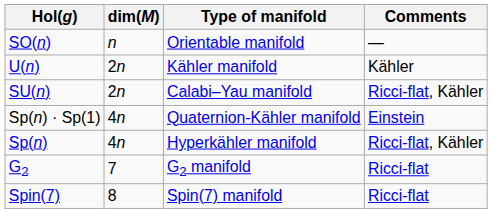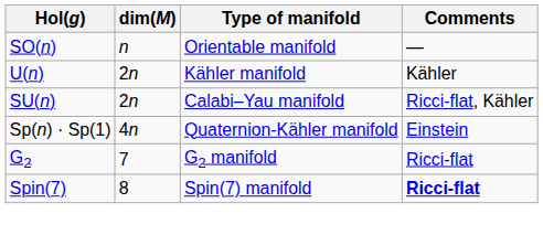- row: Sp(n) | 4n | Hyperkähler manifold | Ricci-flat, Kähler
Spin(7) | Comments: normal -> bold
